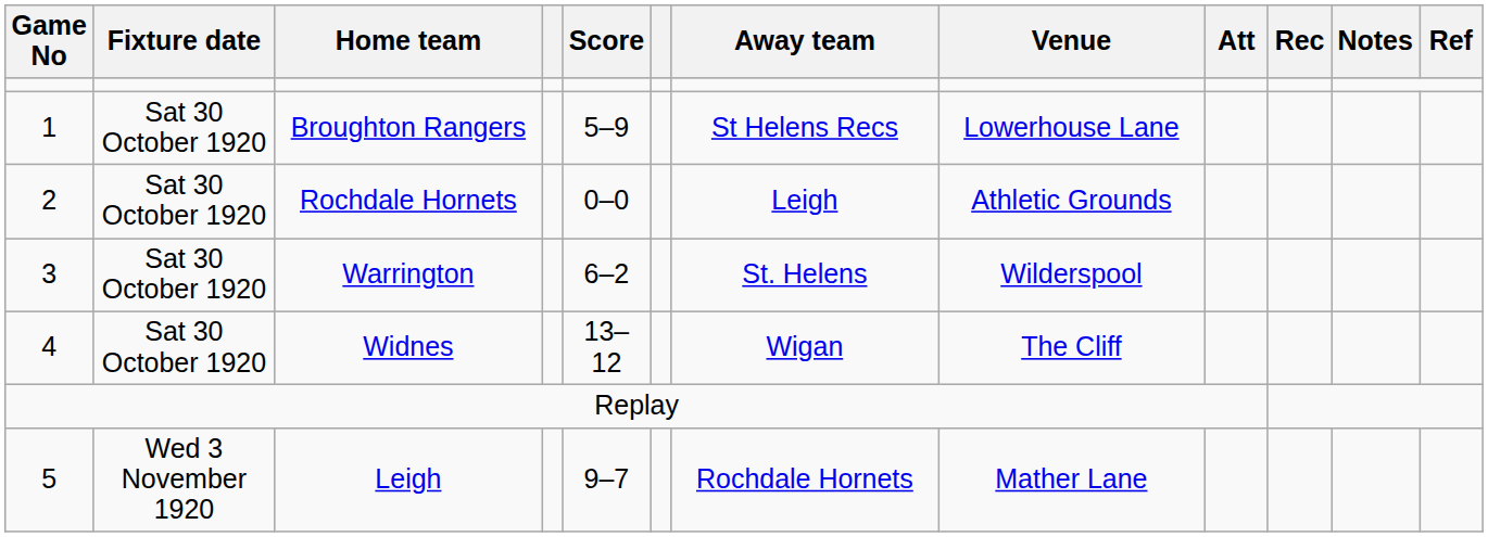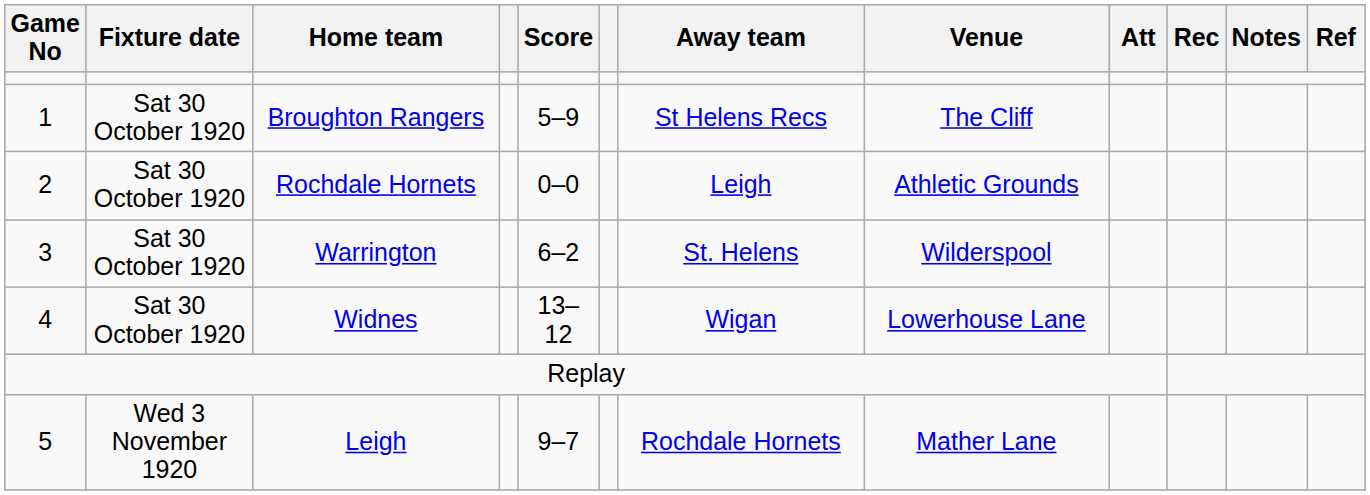Broughton Rangers | Venue: Lowerhouse Lane -> The Cliff
Widnes | Venue: The Cliff -> Lowerhouse Lane
